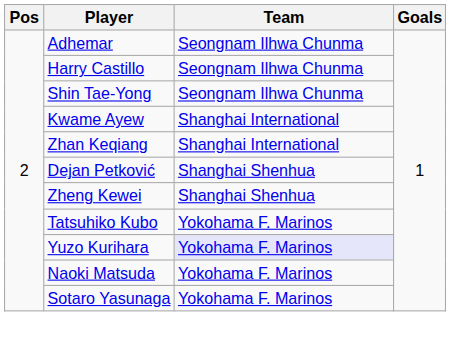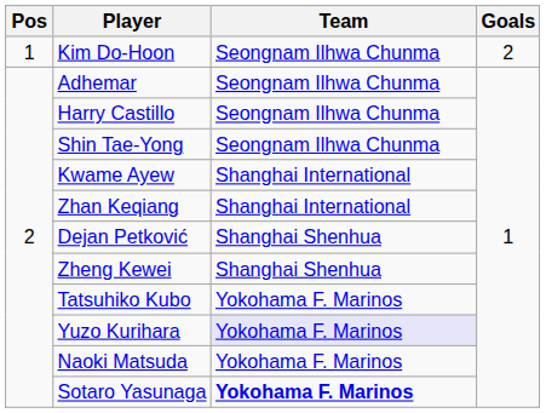+ row: 1 | Kim Do-Hoon | Seongnam Ilhwa Chunma | 2
Sotaro Yasunaga | Team: normal -> bold
